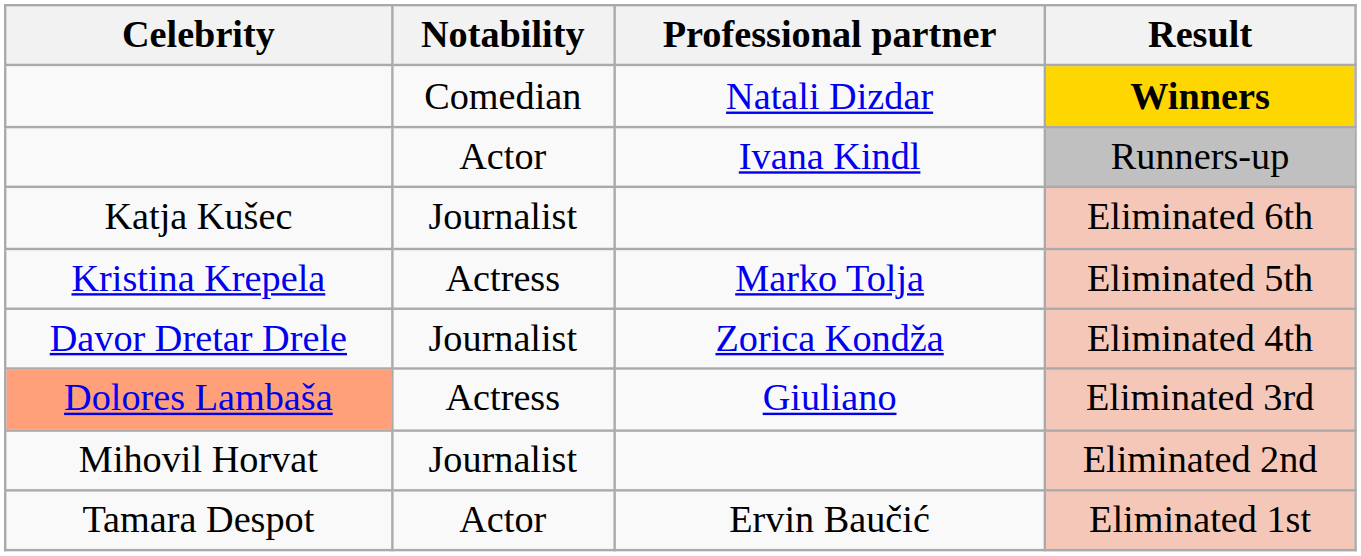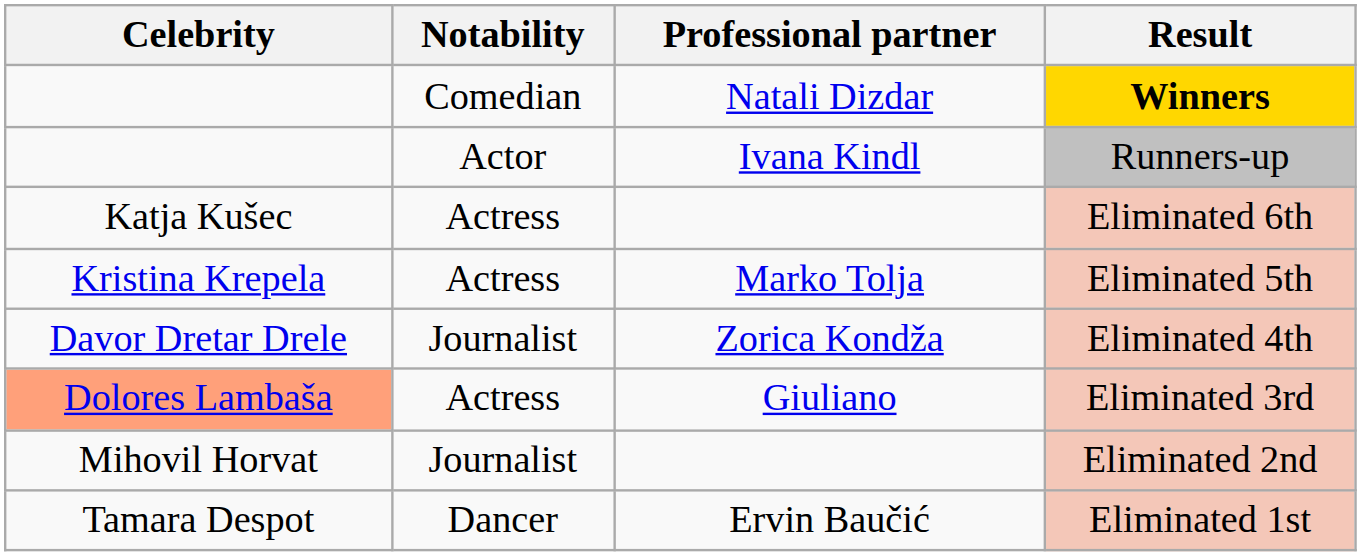Eliminated 6th | Notability: Journalist -> Actress
Eliminated 1st | Notability: Actor -> Dancer
